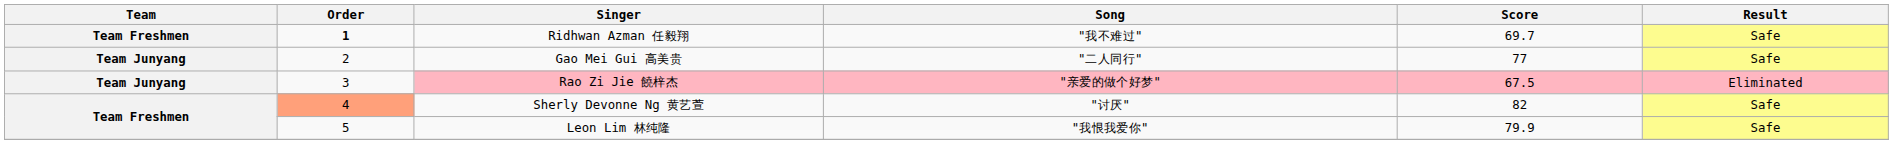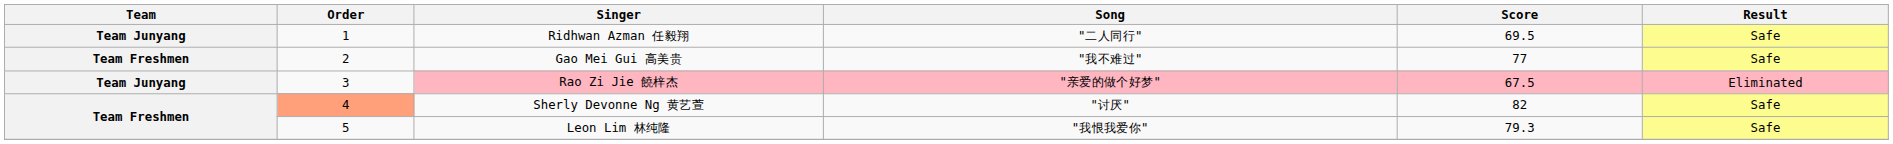Ridhwan Azman 任毅翔 | Team: Team Freshmen -> Team Junyang
Ridhwan Azman 任毅翔 | Order: bold -> normal
Ridhwan Azman 任毅翔 | Song: "我不难过" -> "二人同行"
Ridhwan Azman 任毅翔 | Score: 69.7 -> 69.5
Gao Mei Gui 高美贵 | Team: Team Junyang -> Team Freshmen
Gao Mei Gui 高美贵 | Song: "二人同行" -> "我不难过"
Leon Lim 林纯隆 | Score: 79.9 -> 79.3
